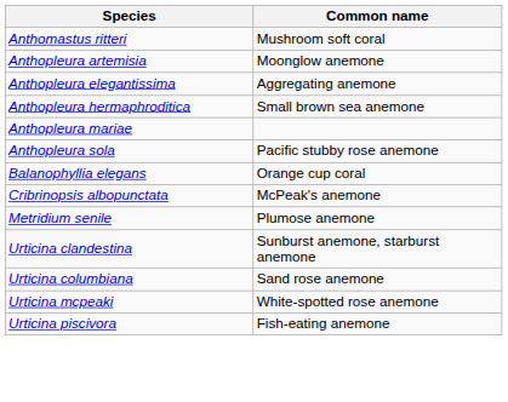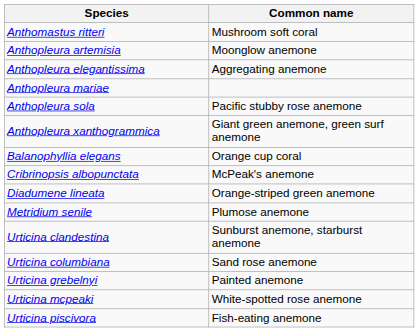- row: Anthopleura hermaphroditica | Small brown sea anemone
+ row: Anthopleura xanthogrammica | Giant green anemone, green surf anemone
+ row: Diadumene lineata | Orange-striped green anemone
+ row: Urticina grebelnyi | Painted anemone
